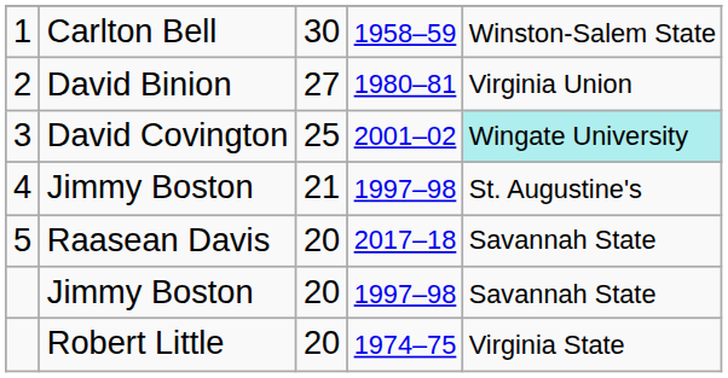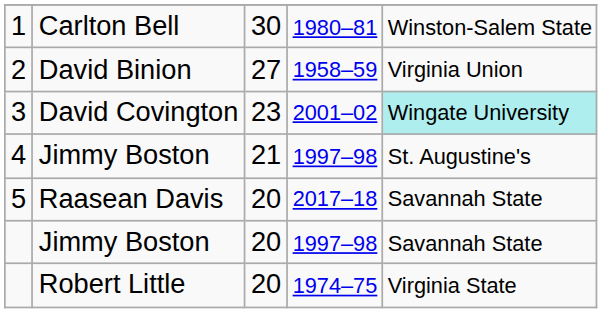1 | column 4: 1958–59 -> 1980–81
2 | column 4: 1980–81 -> 1958–59
3 | column 3: 25 -> 23
